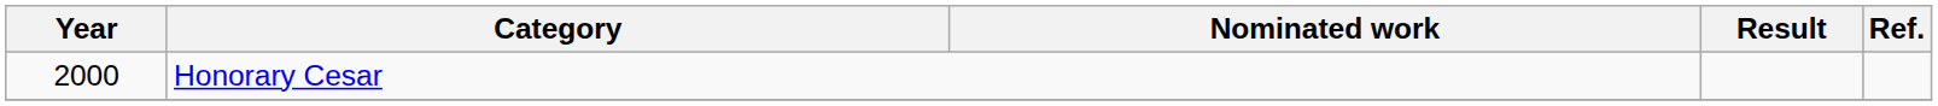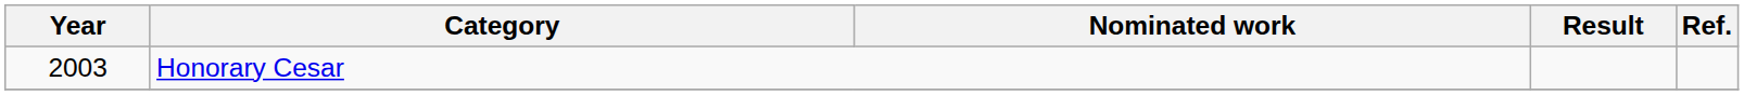Honorary Cesar | Year: 2000 -> 2003
